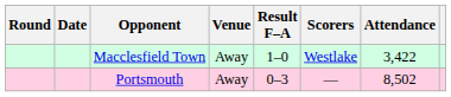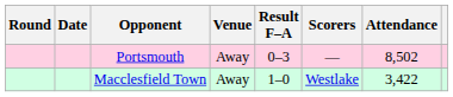rows swapped: Macclesfield Town <-> Portsmouth
